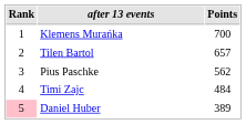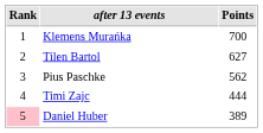Tilen Bartol | Points: 657 -> 627
Timi Zajc | Points: 484 -> 444
